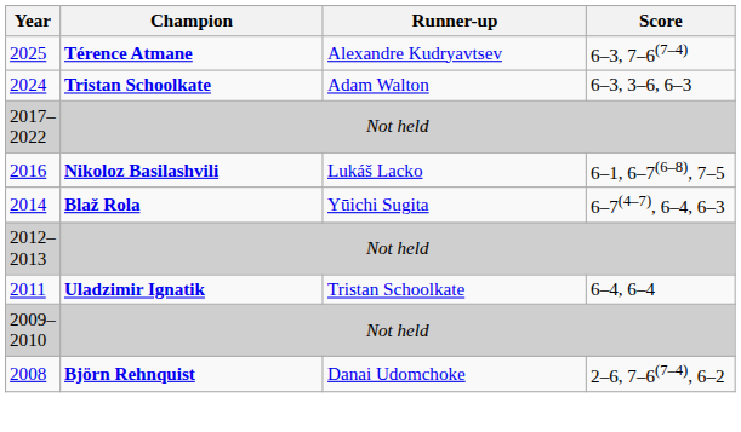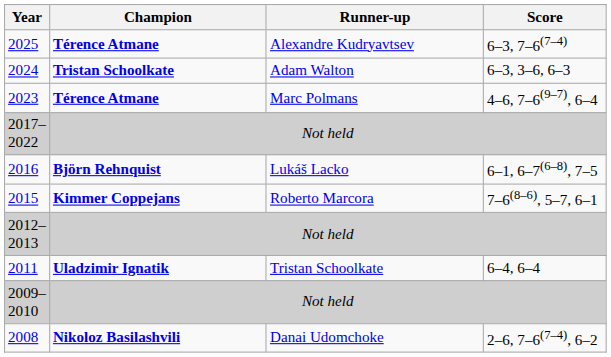+ row: 2023 | Térence Atmane | Marc Polmans | 4–6, 7–6(9–7), 6–4
2016 | Champion: Nikoloz Basilashvili -> Björn Rehnquist
+ row: 2015 | Kimmer Coppejans | Roberto Marcora | 7–6(8–6), 5–7, 6–1
- row: 2014 | Blaž Rola | Yūichi Sugita | 6–7(4–7), 6–4, 6–3
2008 | Champion: Björn Rehnquist -> Nikoloz Basilashvili
